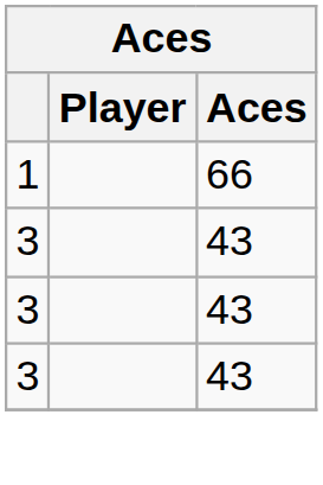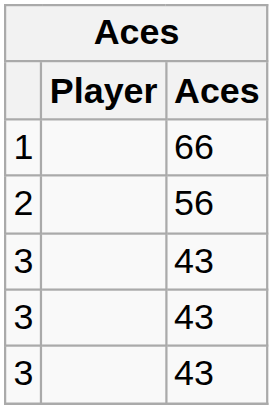+ row: 2 | 56
